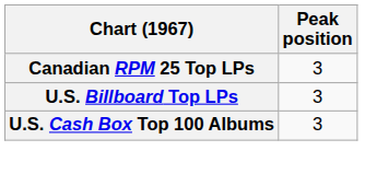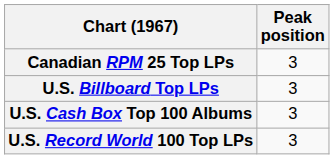+ row: U.S. Record World 100 Top LPs | 3
